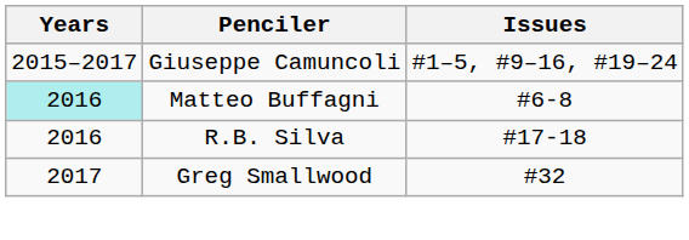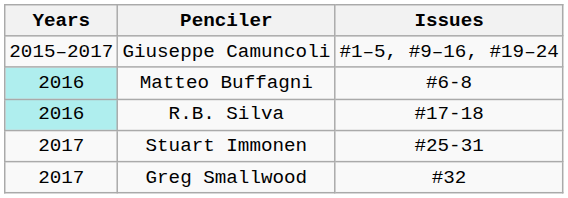R.B. Silva | Years: no background -> paleturquoise background
+ row: 2017 | Stuart Immonen | #25-31
